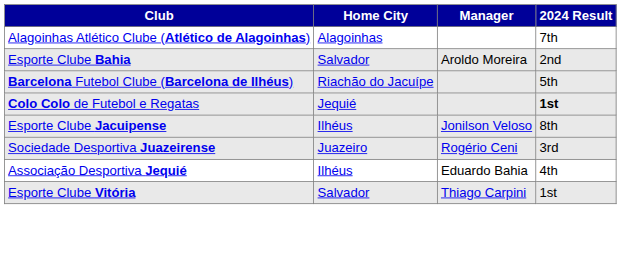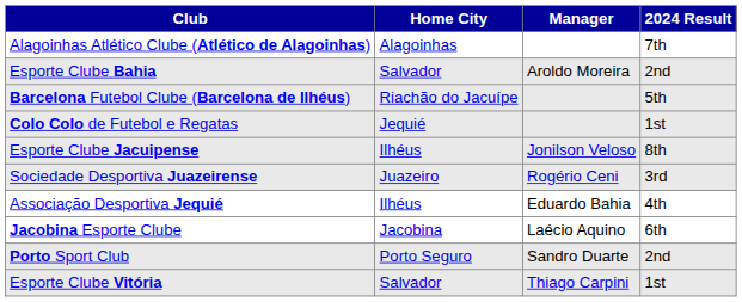Colo Colo de Futebol e Regatas | 2024 Result: bold -> normal
+ row: Jacobina Esporte Clube | Jacobina | Laécio Aquino | 6th
+ row: Porto Sport Club | Porto Seguro | Sandro Duarte | 2nd
